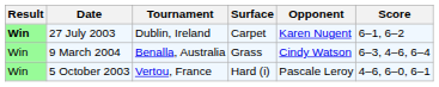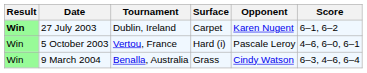rows swapped: 5 October 2003 <-> 9 March 2004
